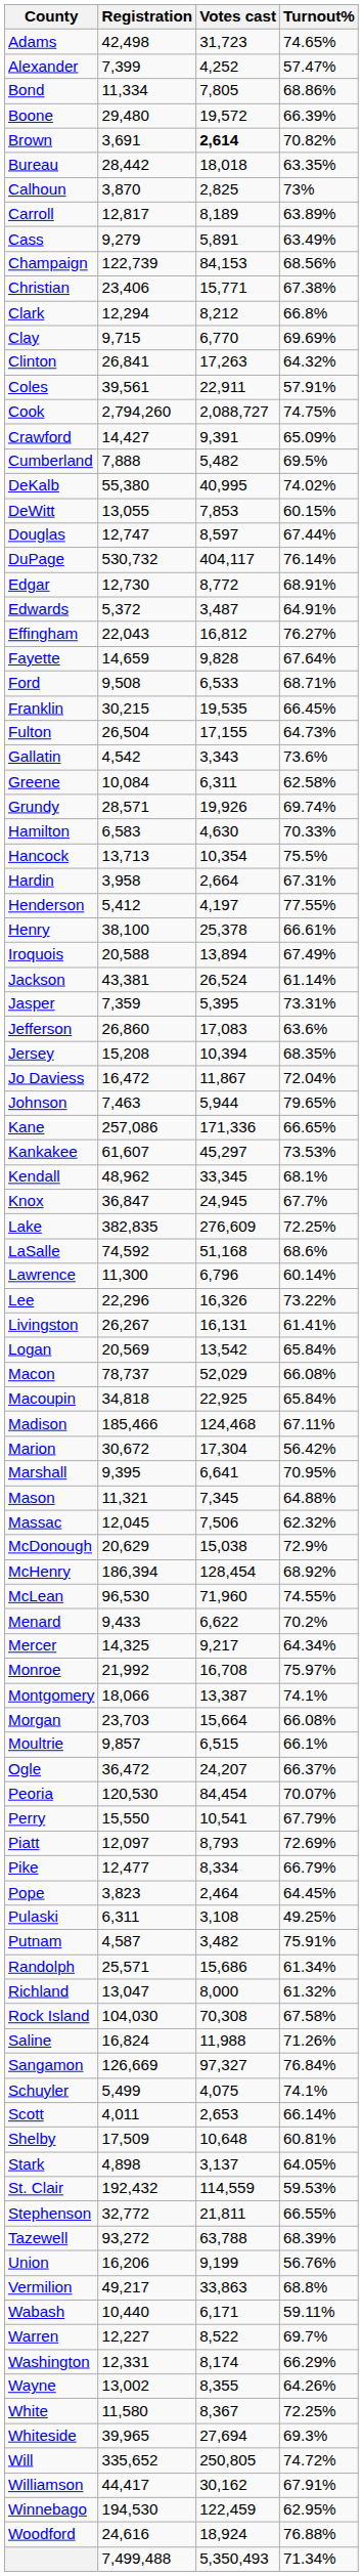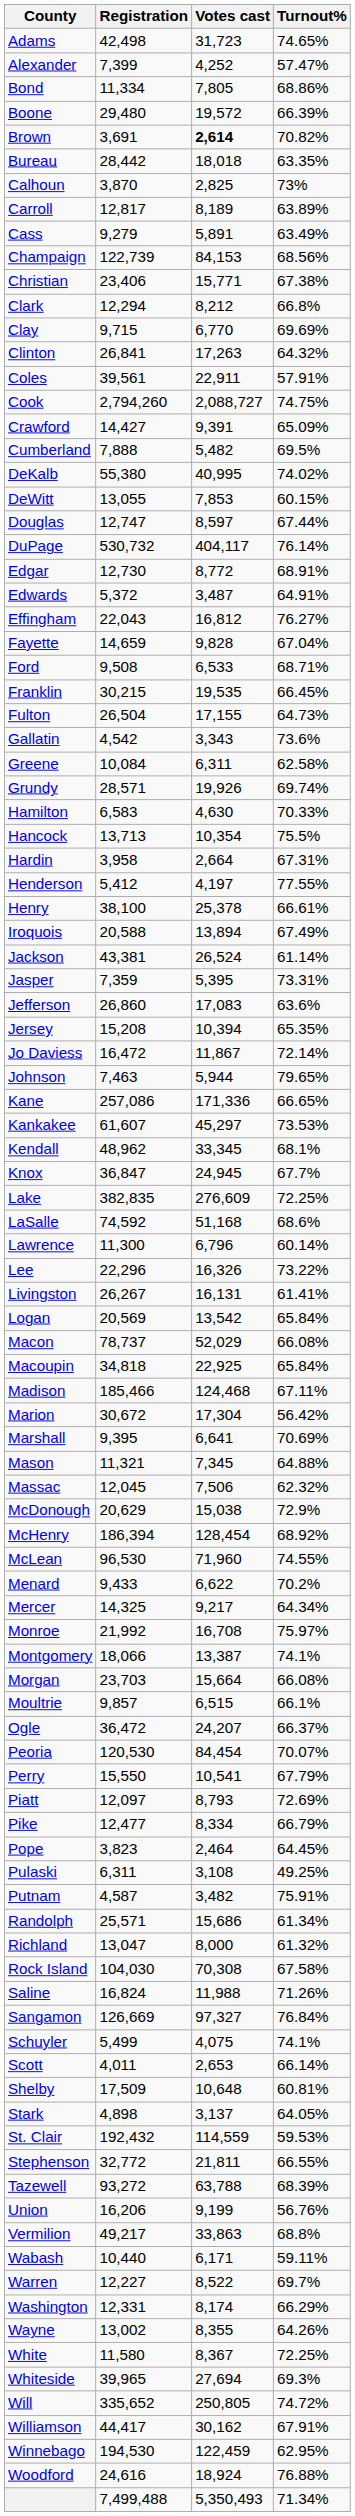Fayette | Turnout%: 67.64% -> 67.04%
Jersey | Turnout%: 68.35% -> 65.35%
Jo Daviess | Turnout%: 72.04% -> 72.14%
Marshall | Turnout%: 70.95% -> 70.69%
